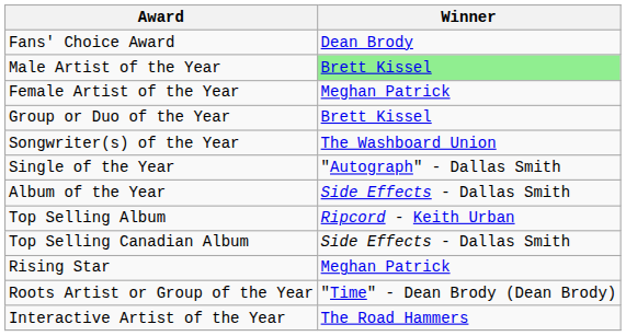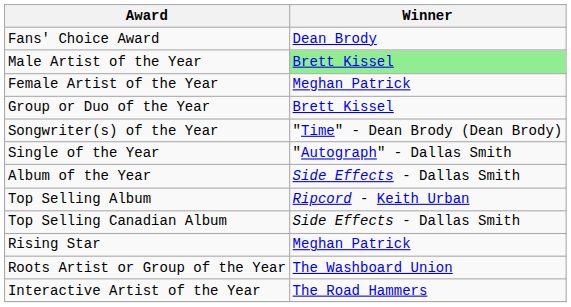Songwriter(s) of the Year | Winner: The Washboard Union -> "Time" - Dean Brody (Dean Brody)
Roots Artist or Group of the Year | Winner: "Time" - Dean Brody (Dean Brody) -> The Washboard Union
